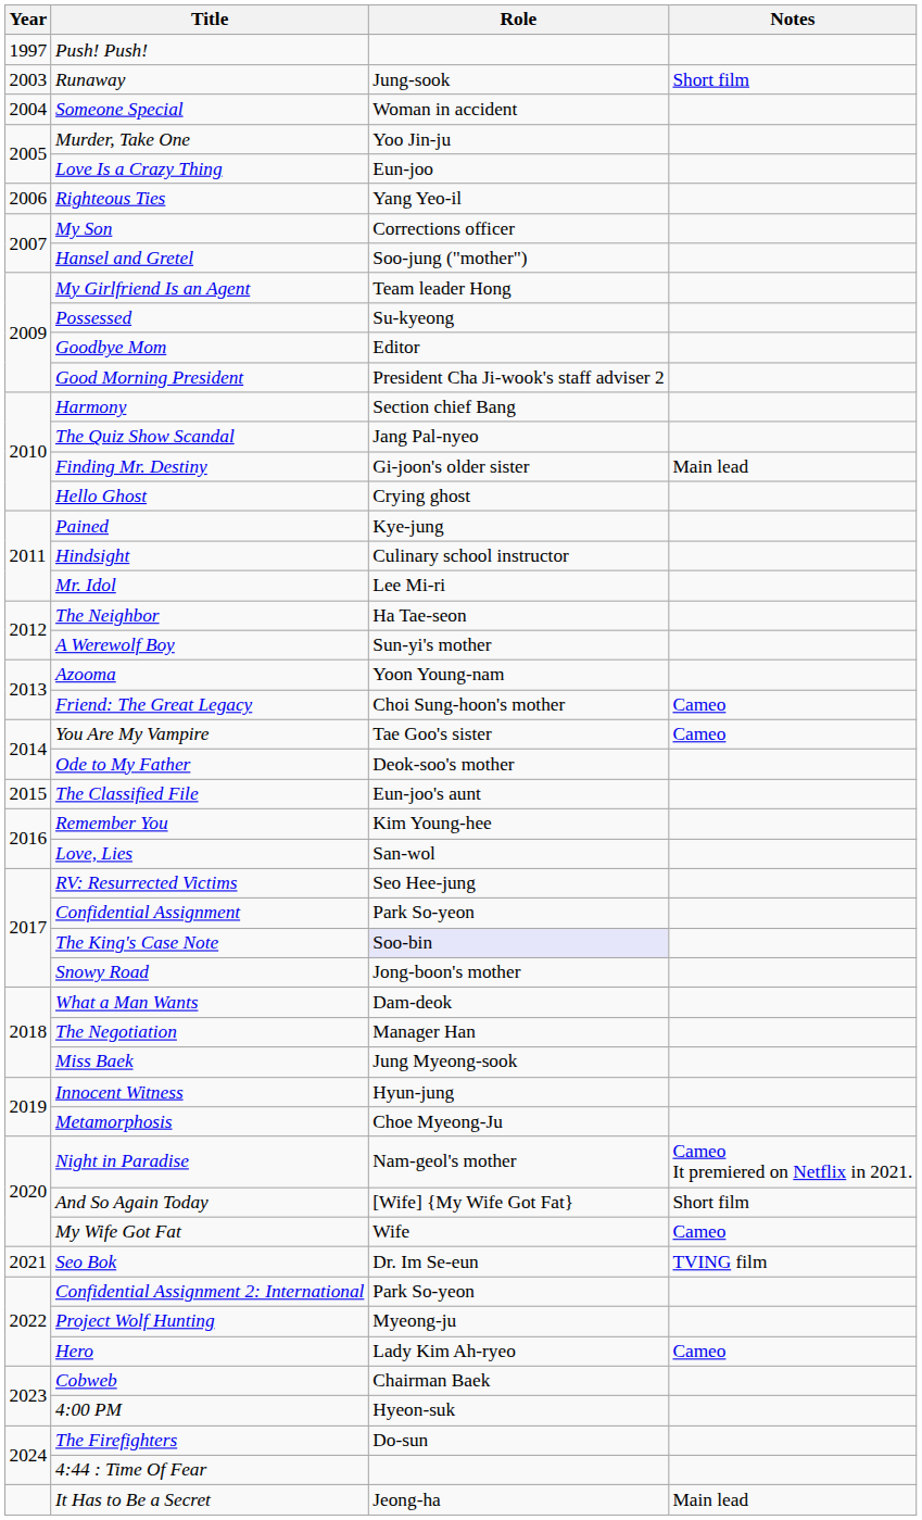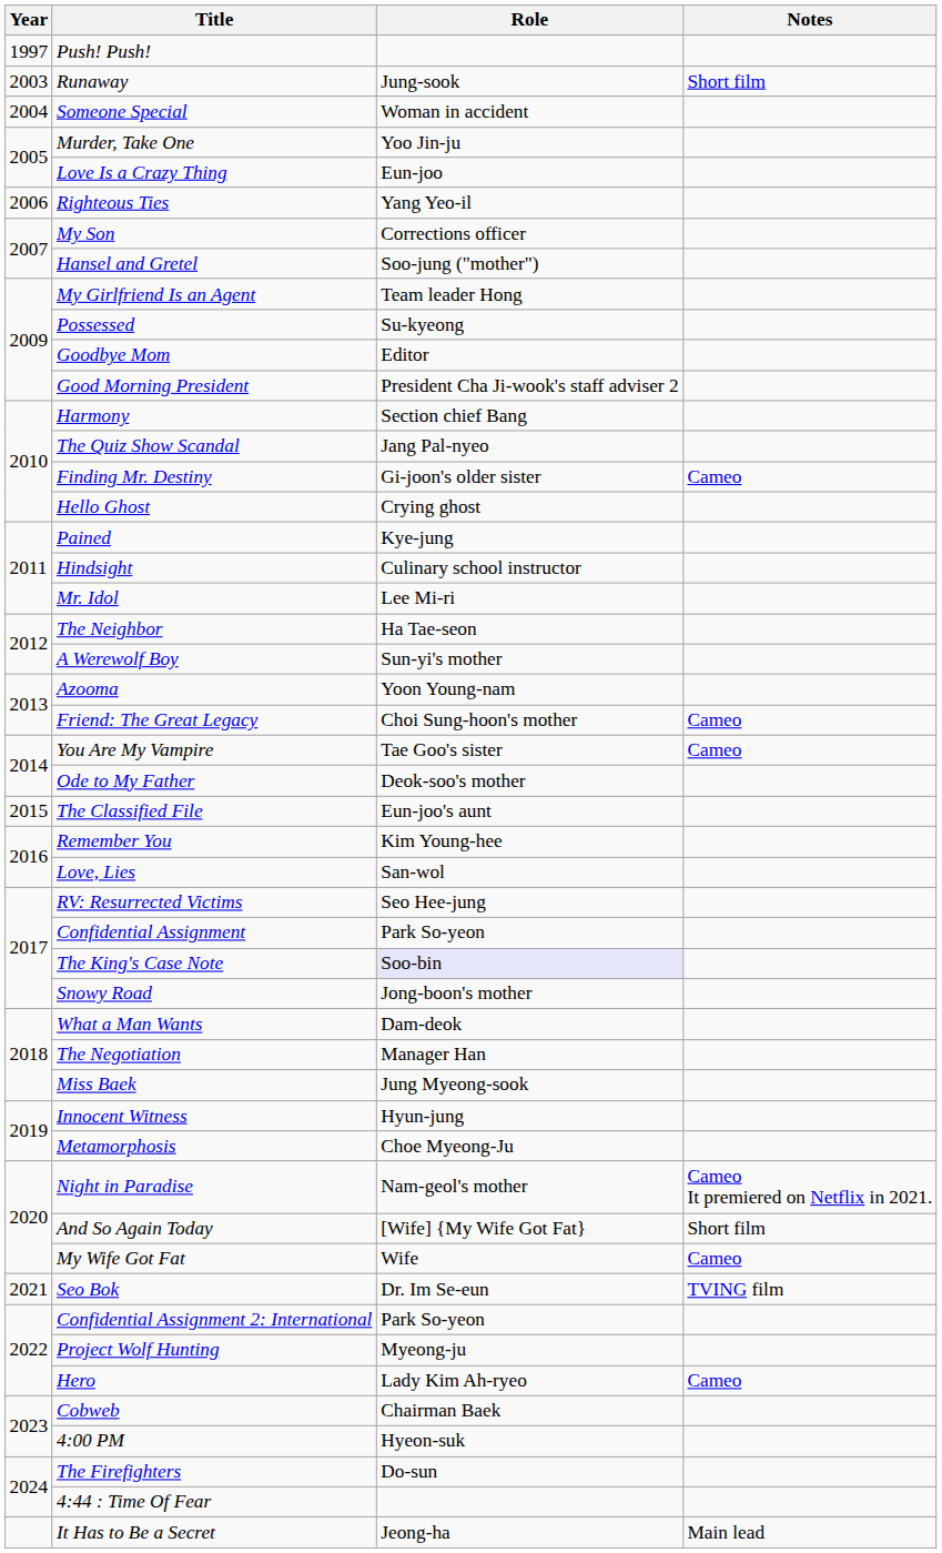Finding Mr. Destiny | Notes: Main lead -> Cameo
